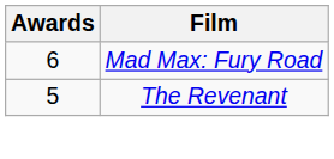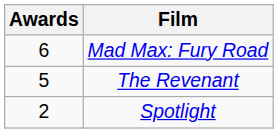+ row: 2 | Spotlight
